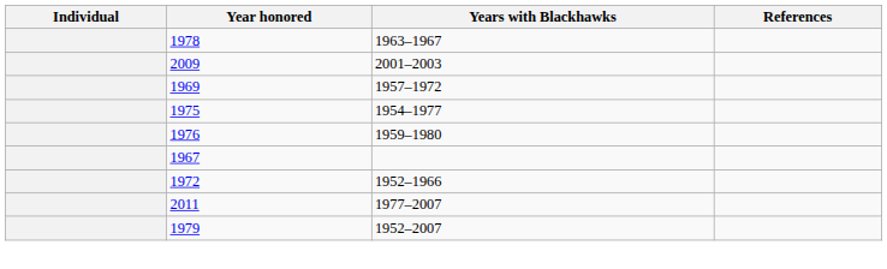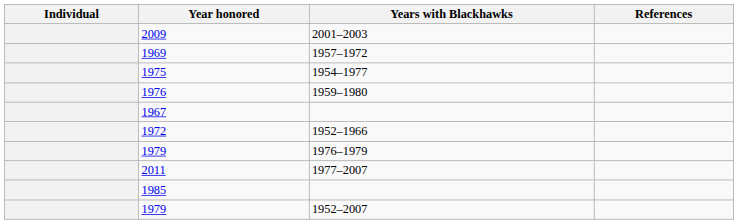- row: 1978 | 1963–1967
+ row: 1979 | 1976–1979
+ row: 1985
